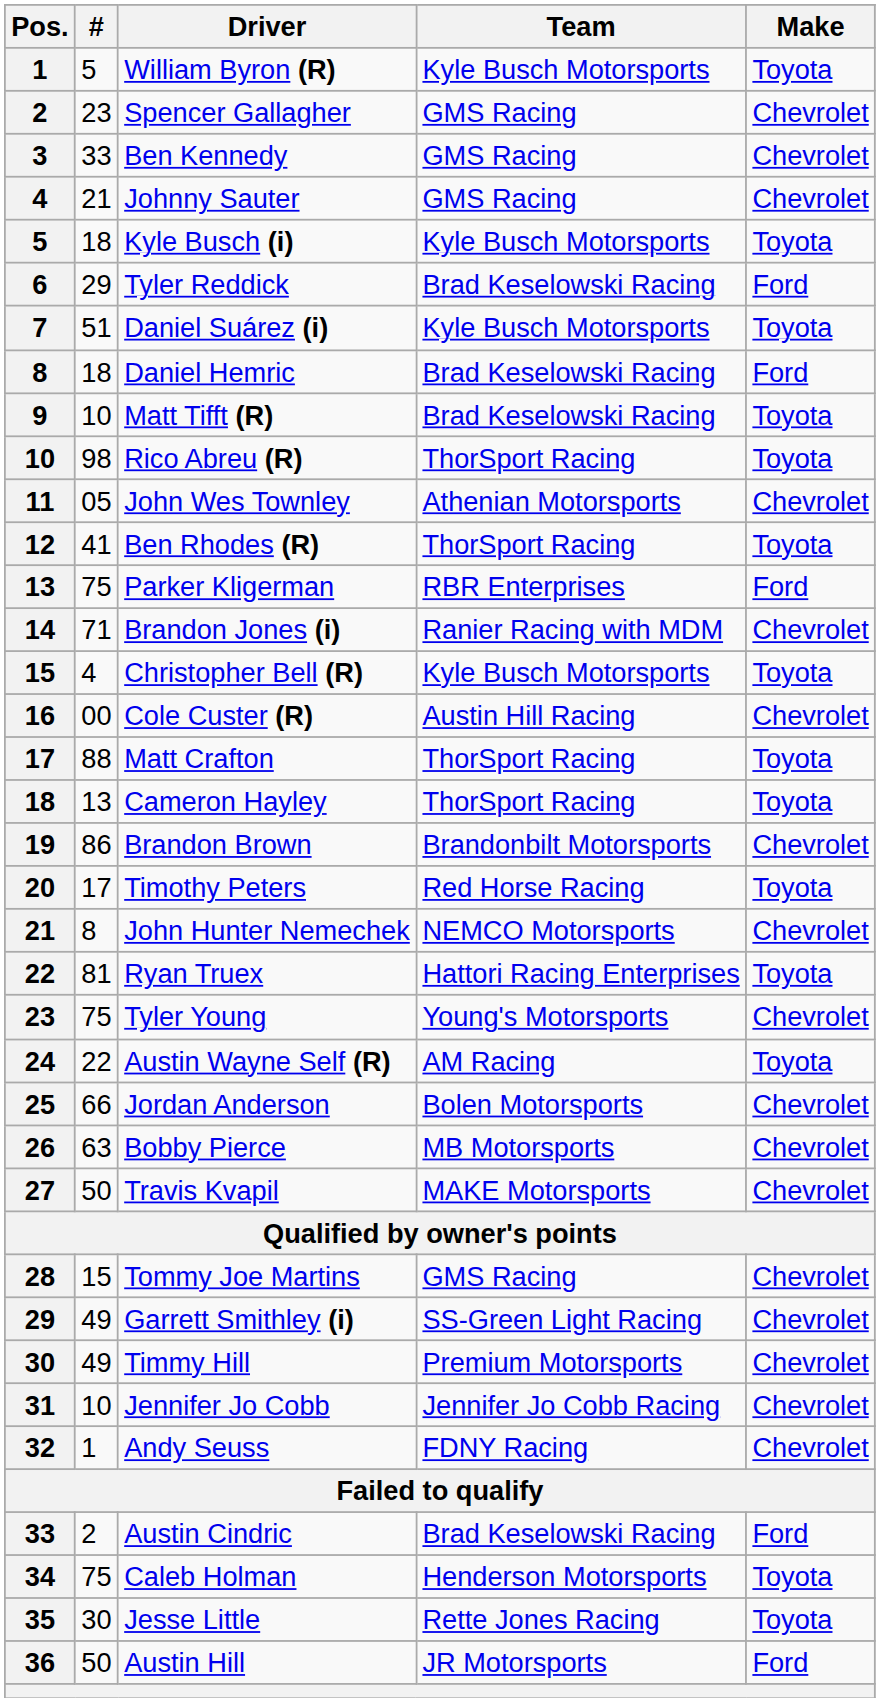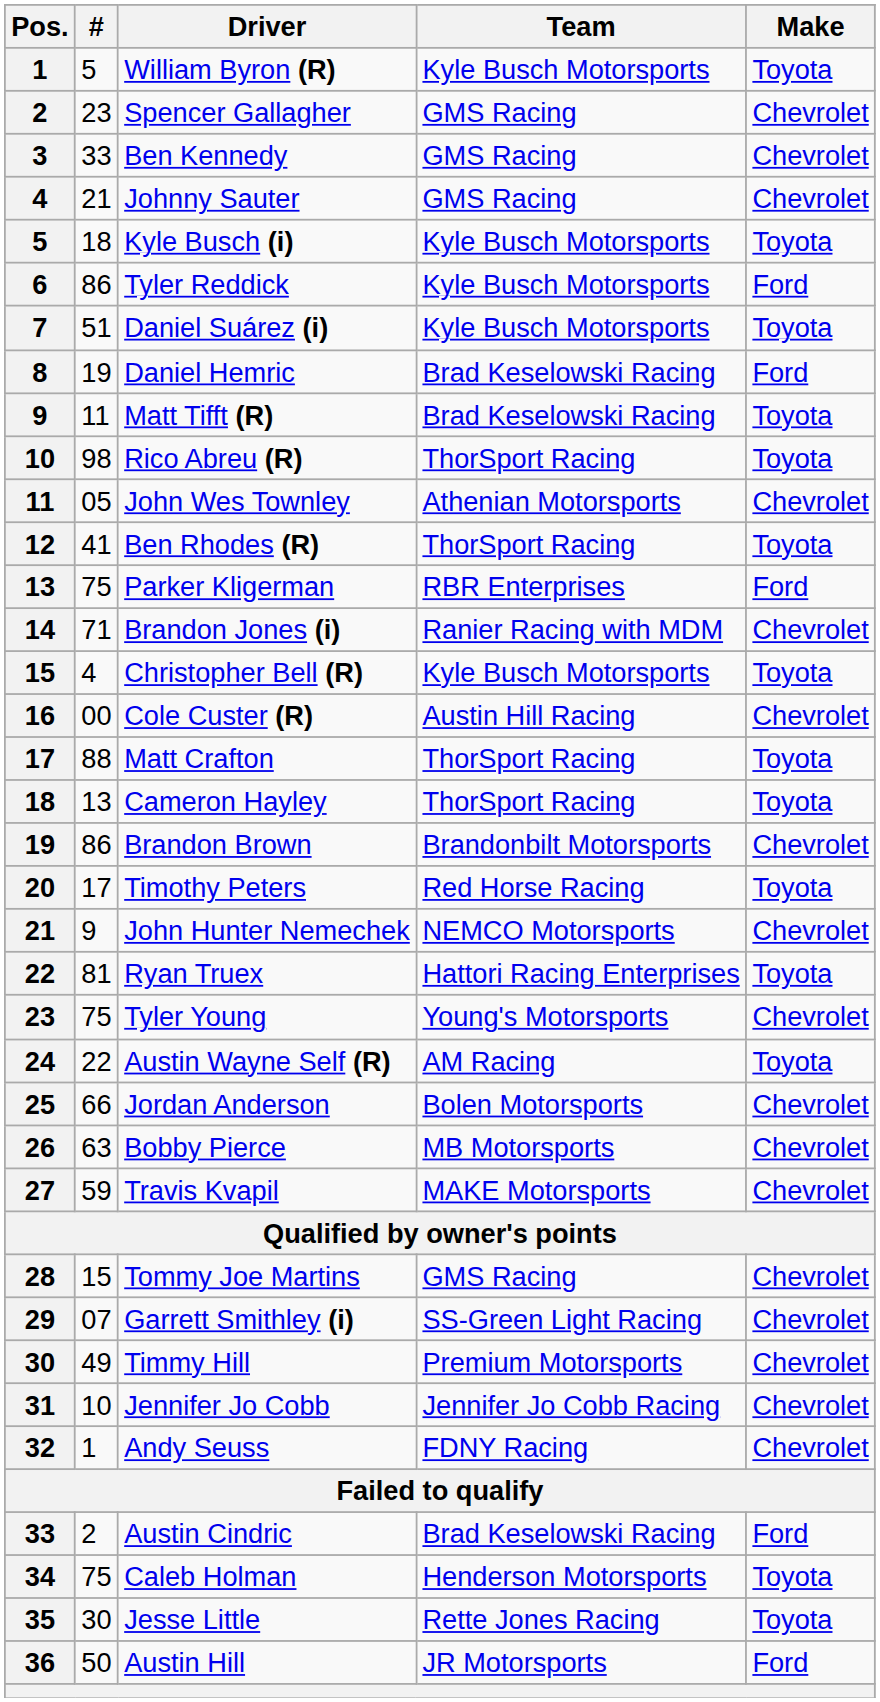Tyler Reddick | #: 29 -> 86
Tyler Reddick | Team: Brad Keselowski Racing -> Kyle Busch Motorsports
Daniel Hemric | #: 18 -> 19
Matt Tifft (R) | #: 10 -> 11
John Hunter Nemechek | #: 8 -> 9
Travis Kvapil | #: 50 -> 59
Garrett Smithley (i) | #: 49 -> 07
